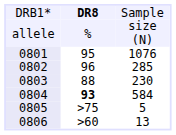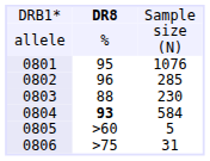0805 | column 2: >75 -> >60
0806 | column 2: >60 -> >75
0806 | column 3: 13 -> 31
